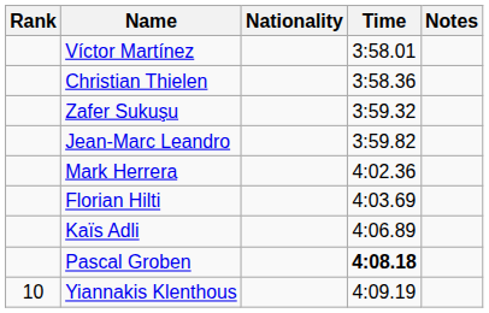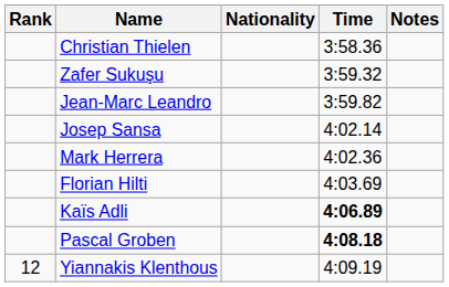- row: Víctor Martínez | 3:58.01
+ row: Josep Sansa | 4:02.14
Kaïs Adli | Time: normal -> bold
Yiannakis Klenthous | Rank: 10 -> 12
